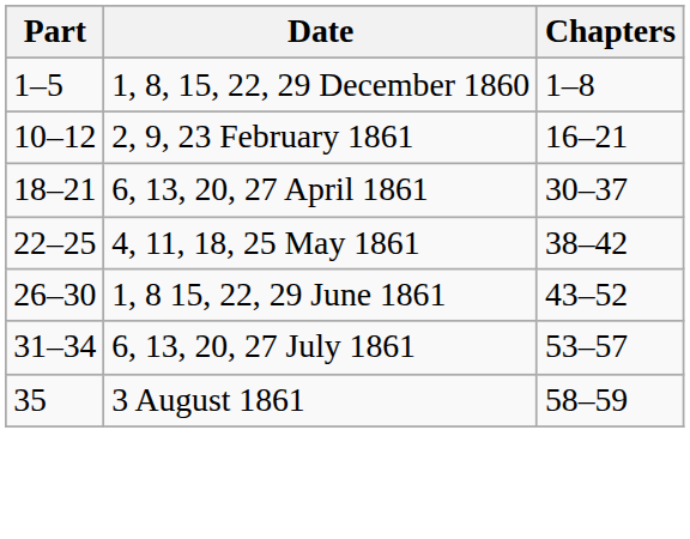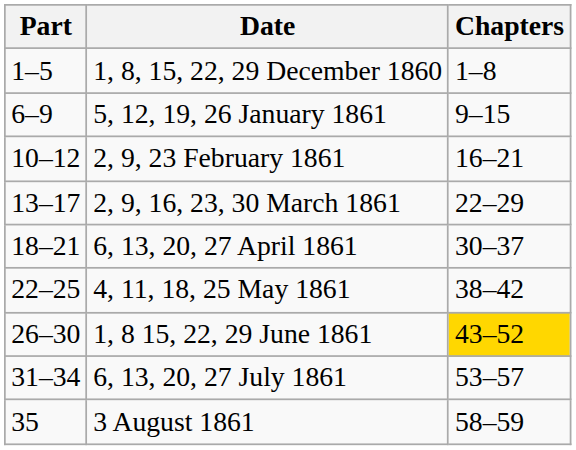+ row: 6–9 | 5, 12, 19, 26 January 1861 | 9–15
+ row: 13–17 | 2, 9, 16, 23, 30 March 1861 | 22–29
1, 8 15, 22, 29 June 1861 | Chapters: no background -> gold background
